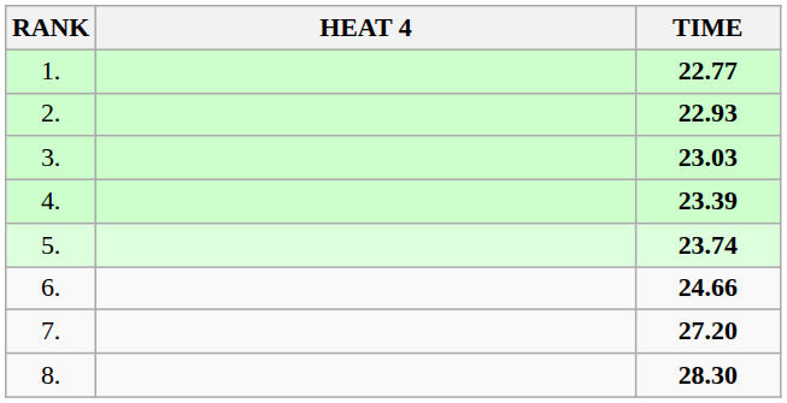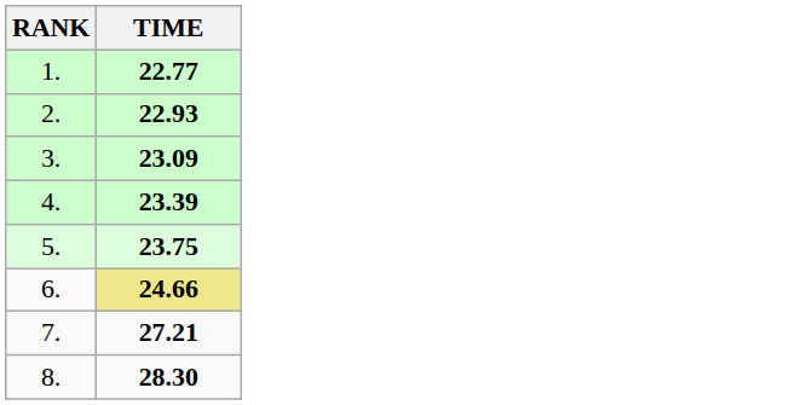- column: HEAT 4
3. | TIME: 23.03 -> 23.09
5. | TIME: 23.74 -> 23.75
6. | TIME: no background -> khaki background
7. | TIME: 27.20 -> 27.21
